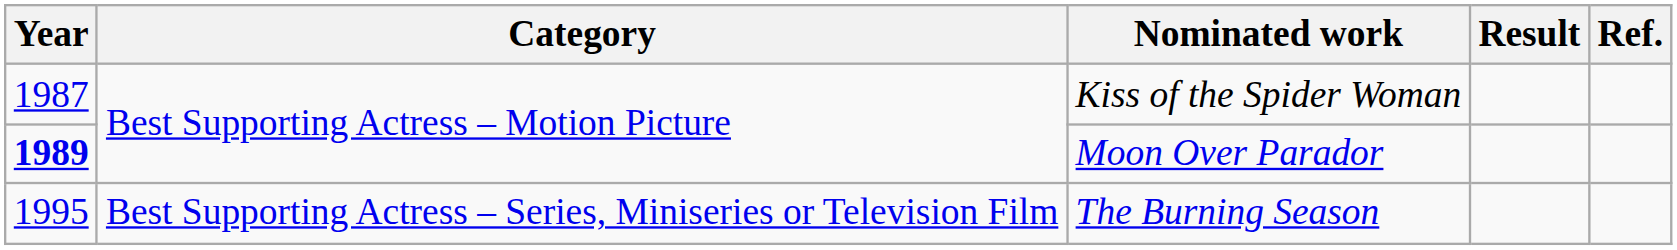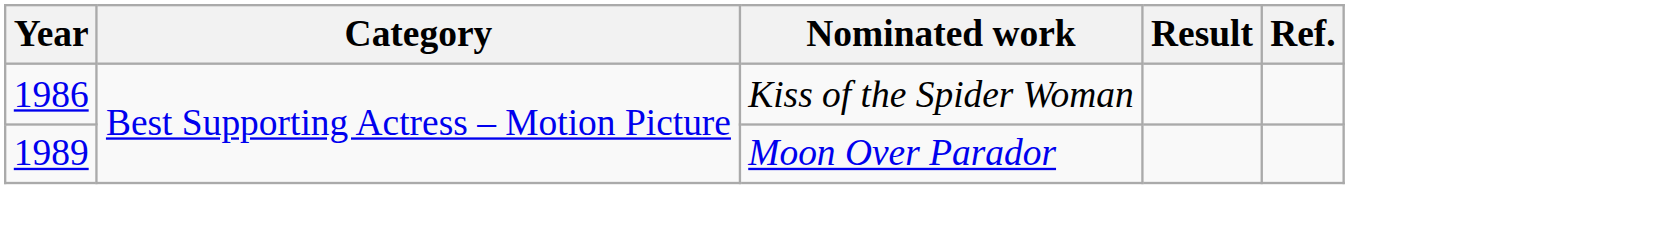Kiss of the Spider Woman | Year: 1987 -> 1986
Moon Over Parador | Year: bold -> normal
- row: 1995 | Best Supporting Actress – Series, Miniseries or Television Film | The Burning Season
